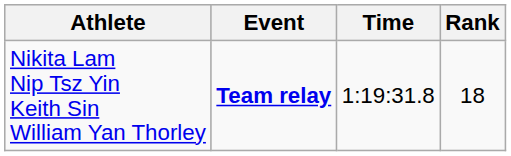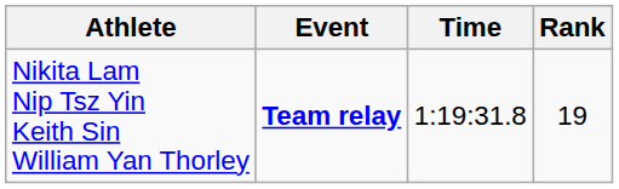Nikita Lam Nip Tsz Yin Keith Sin William Yan Thorley | Rank: 18 -> 19
